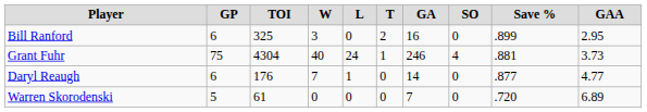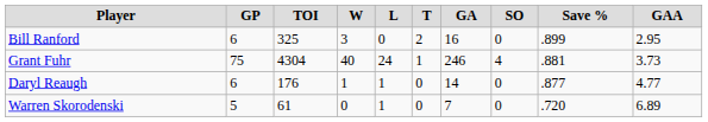Daryl Reaugh | W: 7 -> 1
Warren Skorodenski | L: 0 -> 1
